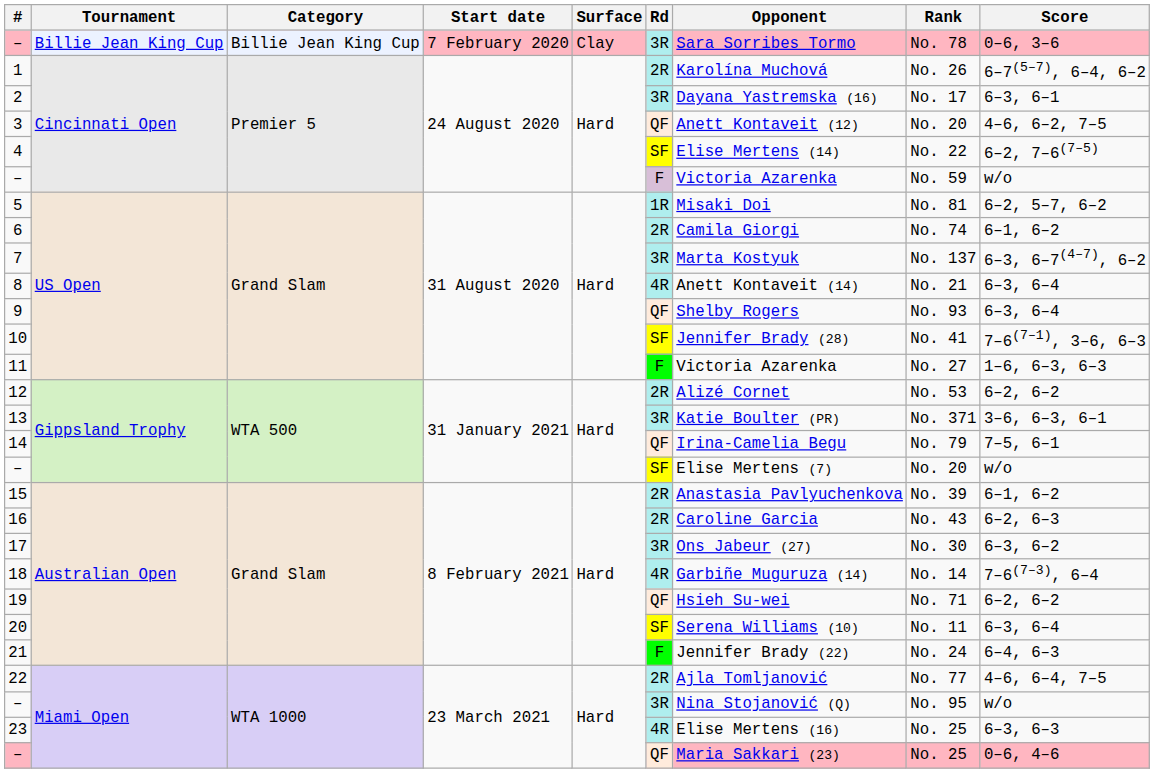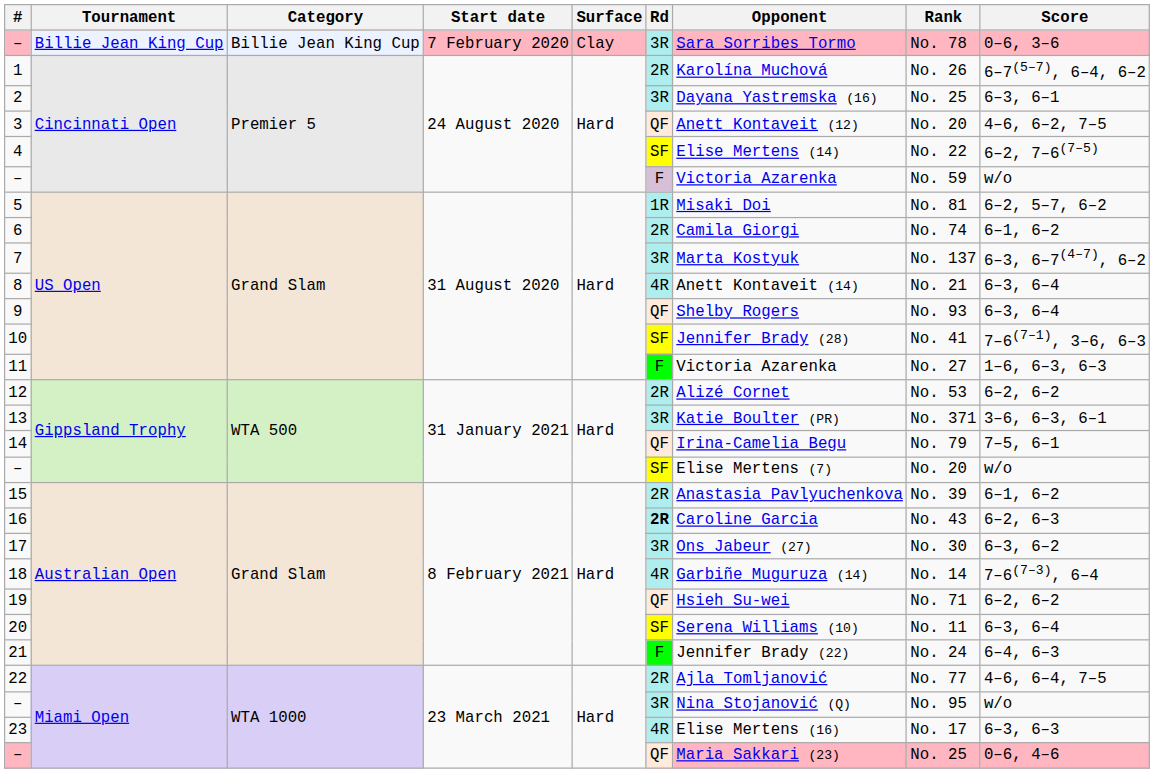2 | Rank: No. 17 -> No. 25
16 | Rd: normal -> bold
23 | Rank: No. 25 -> No. 17
